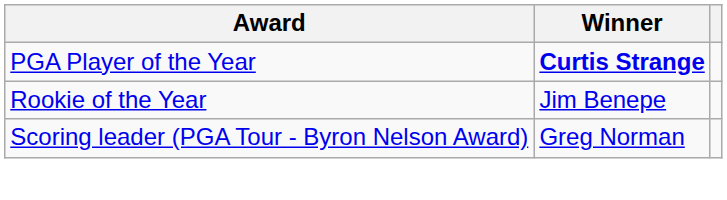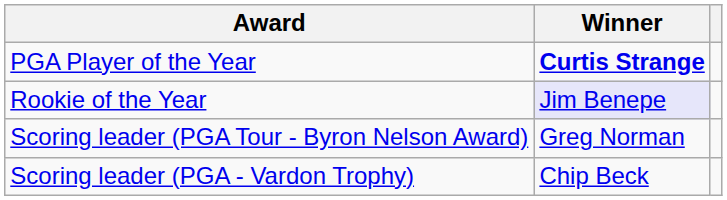Rookie of the Year | Winner: no background -> lavender background
+ row: Scoring leader (PGA - Vardon Trophy) | Chip Beck
